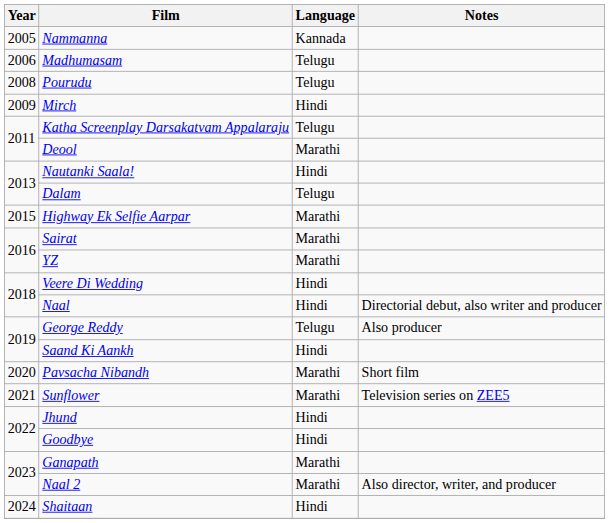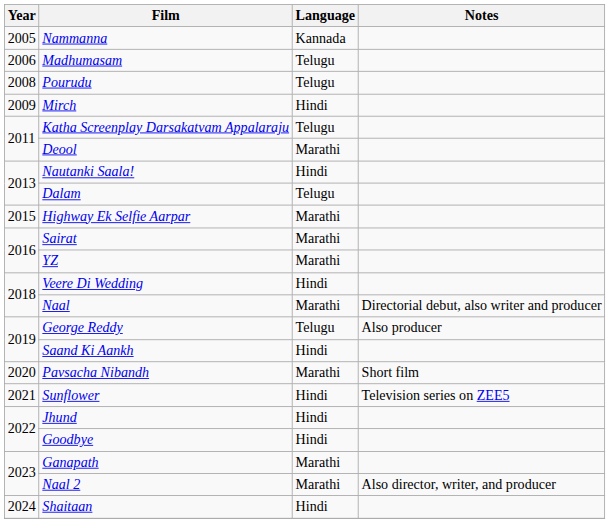Naal | Language: Hindi -> Marathi
Sunflower | Language: Marathi -> Hindi
